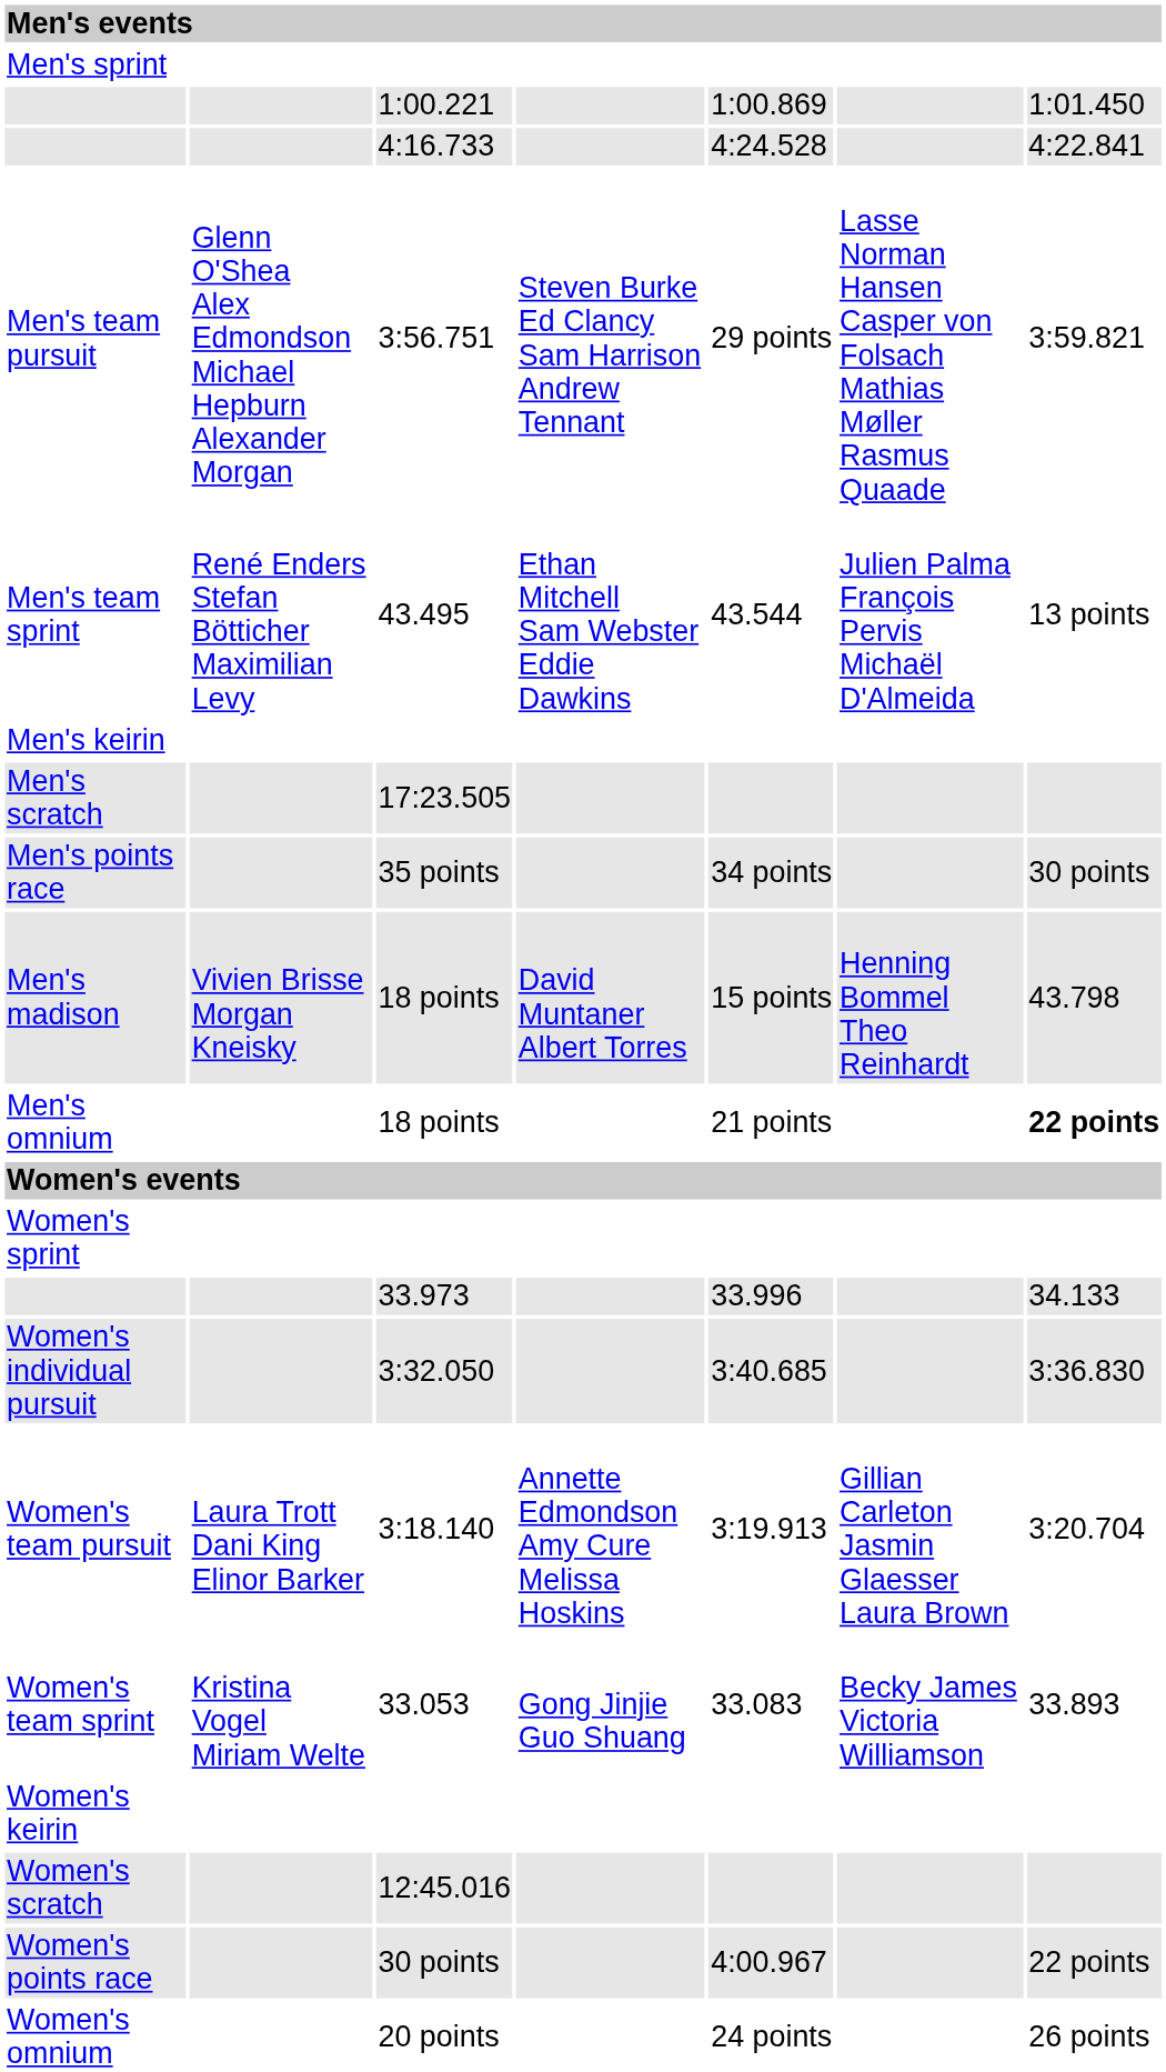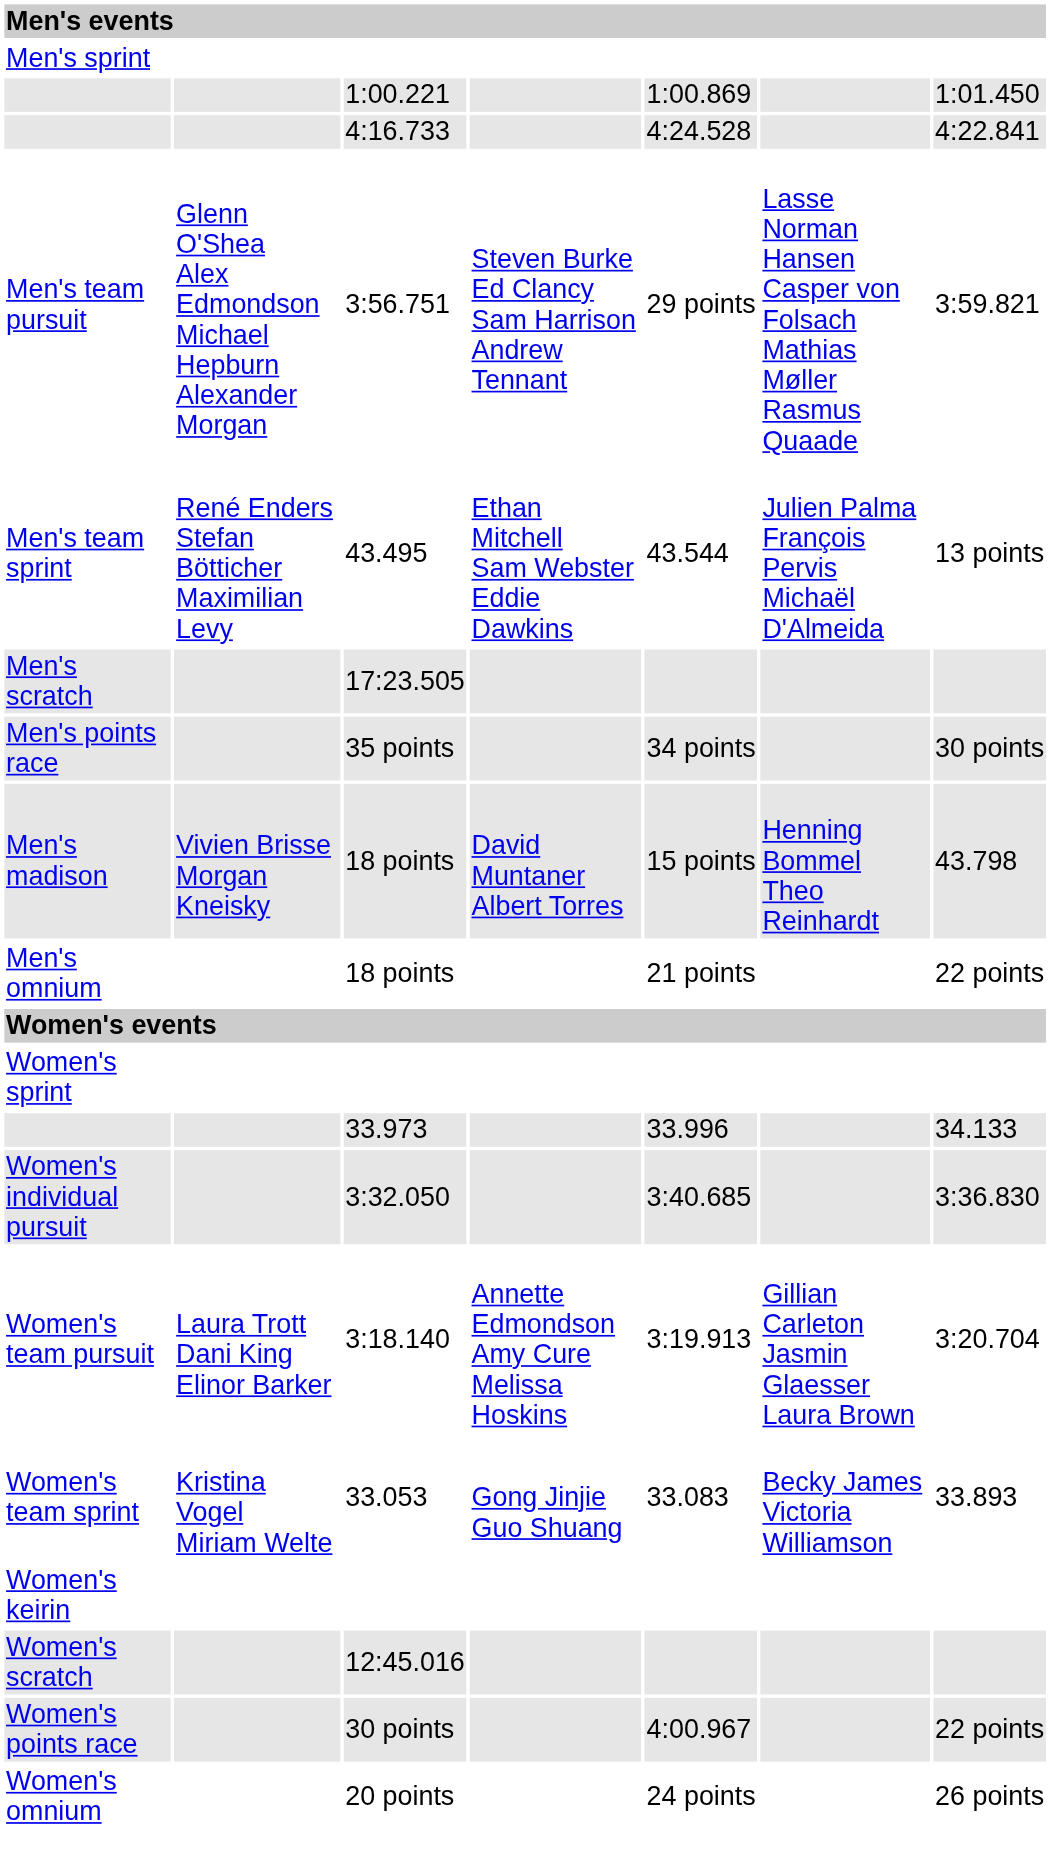- row: Men's keirin
Men's omnium | column 7: bold -> normal
